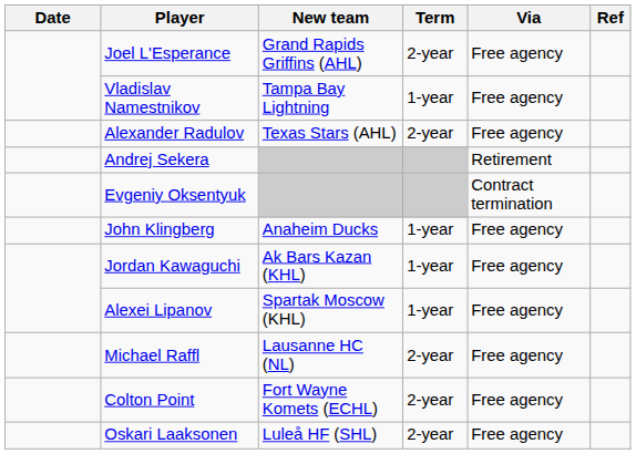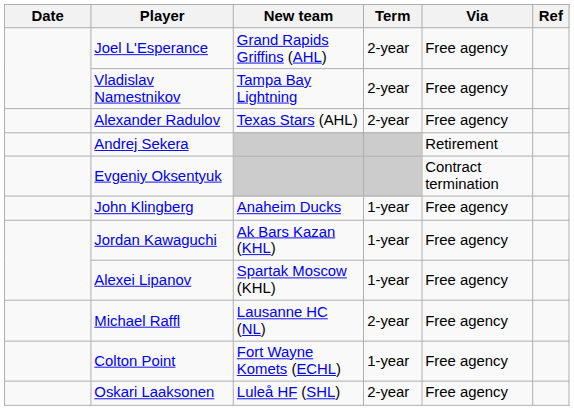Vladislav Namestnikov | Term: 1-year -> 2-year
Colton Point | Term: 2-year -> 1-year
